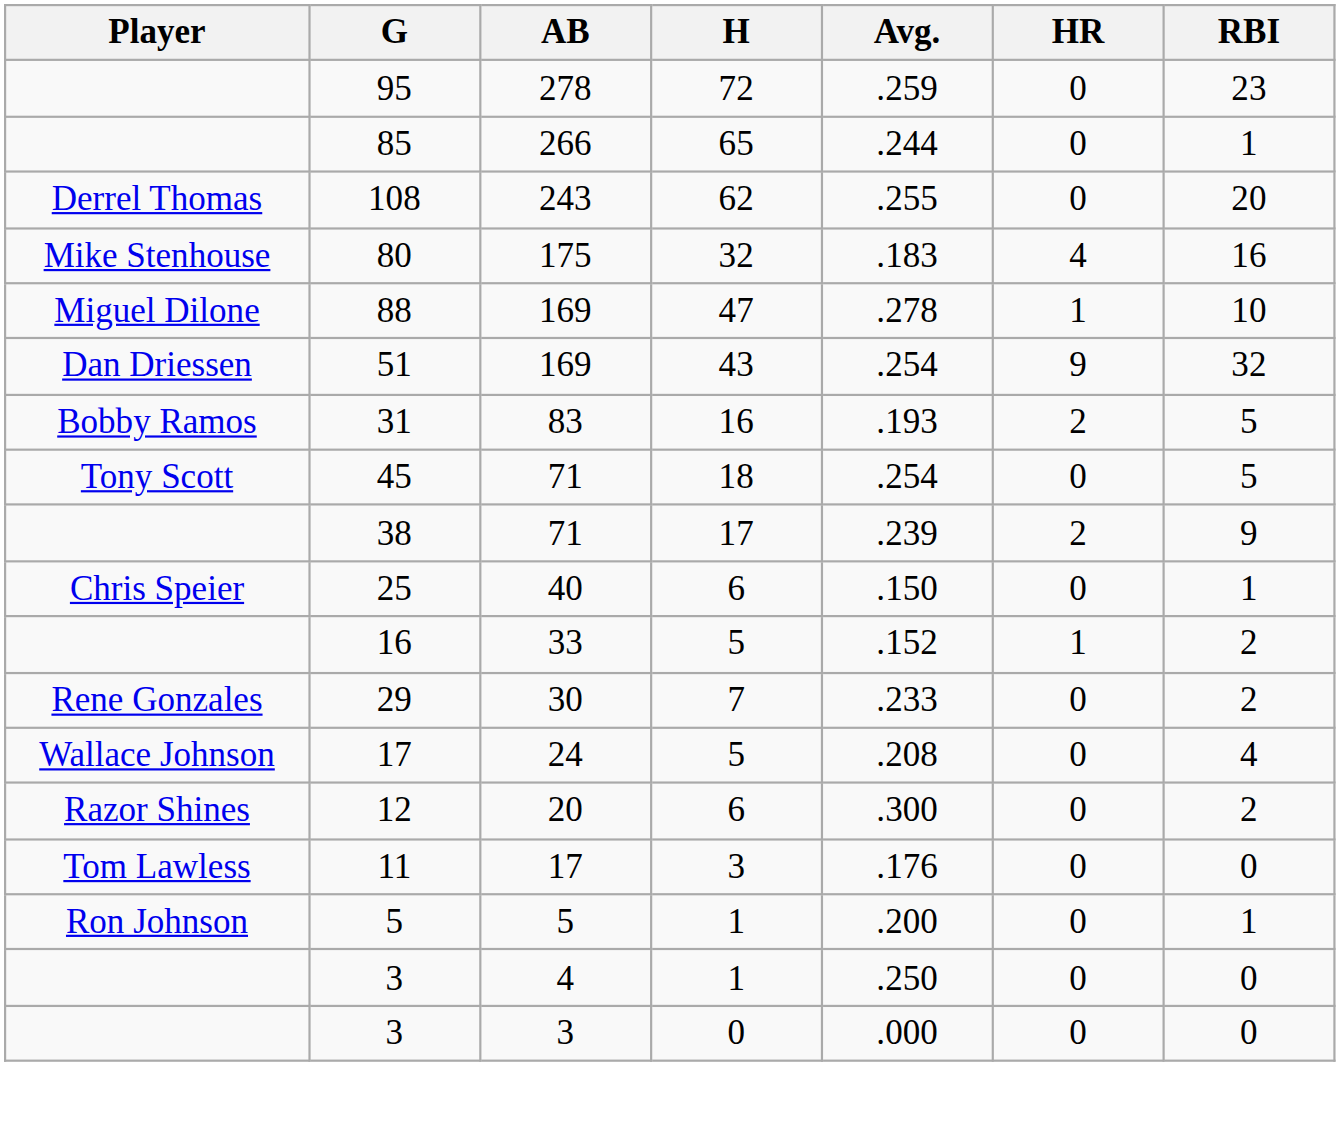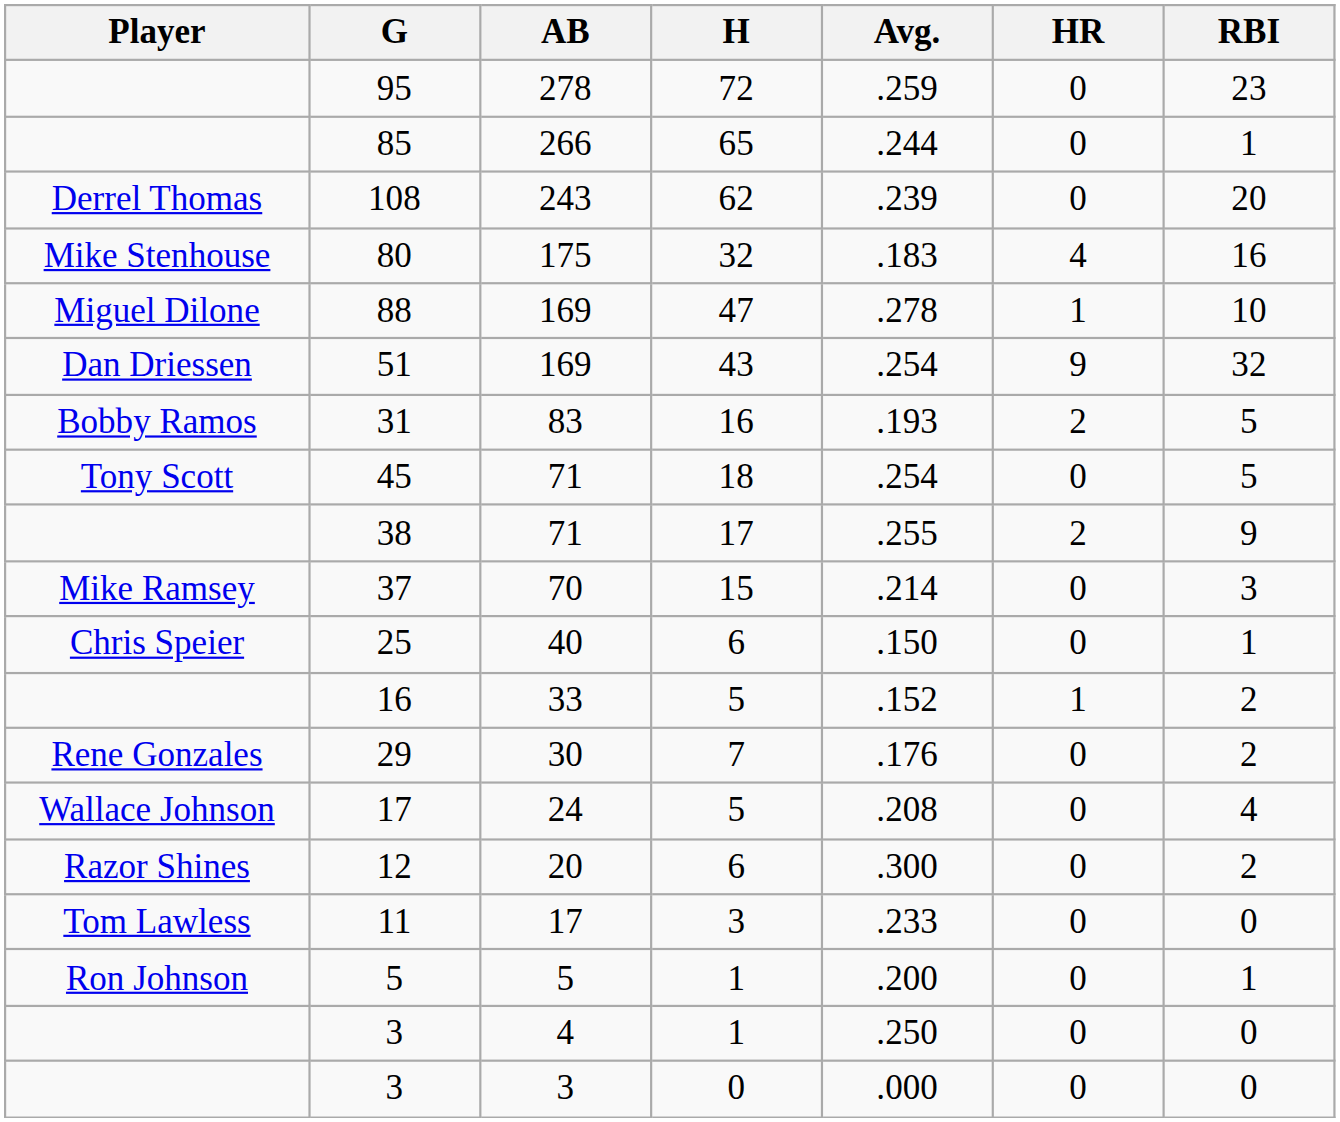108 | Avg.: .255 -> .239
38 | Avg.: .239 -> .255
+ row: Mike Ramsey | 37 | 70 | 15 | .214 | 0 | 3
29 | Avg.: .233 -> .176
11 | Avg.: .176 -> .233
